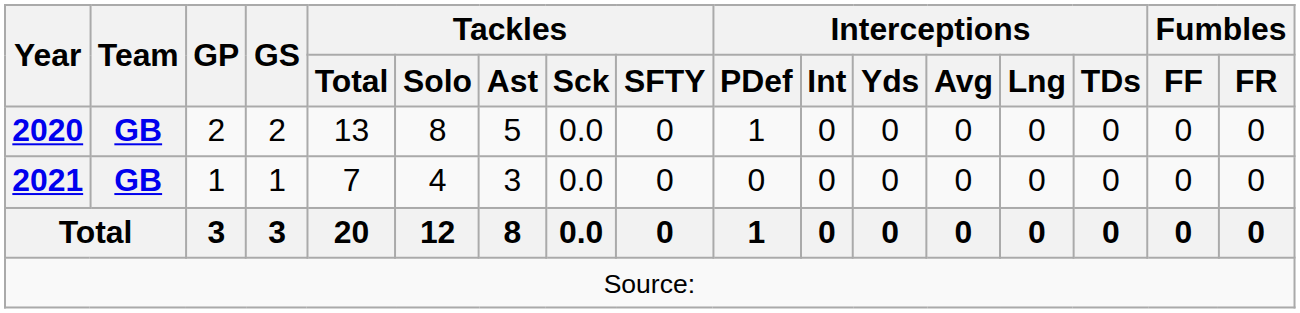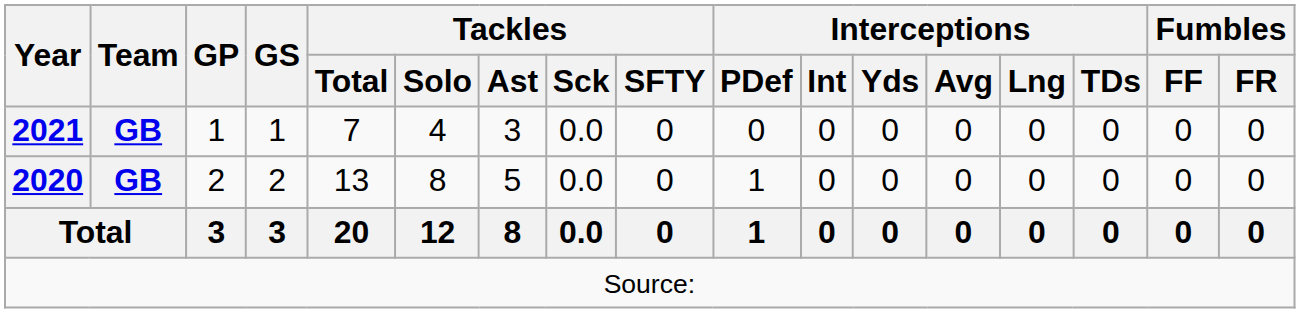rows swapped: 2020 <-> 2021
